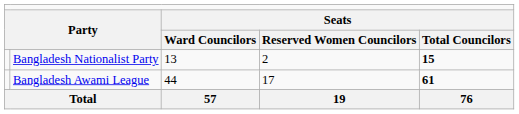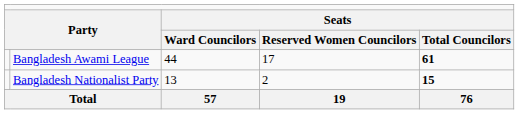rows swapped: Bangladesh Awami League <-> Bangladesh Nationalist Party
